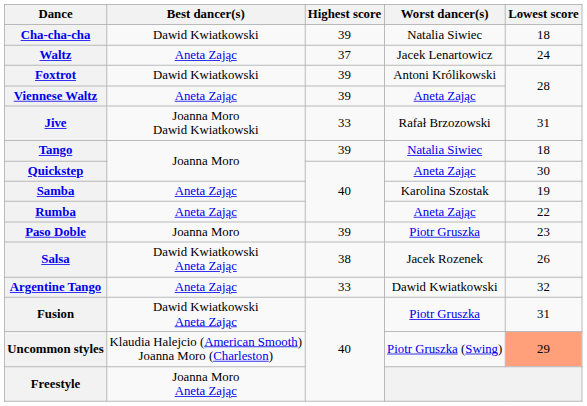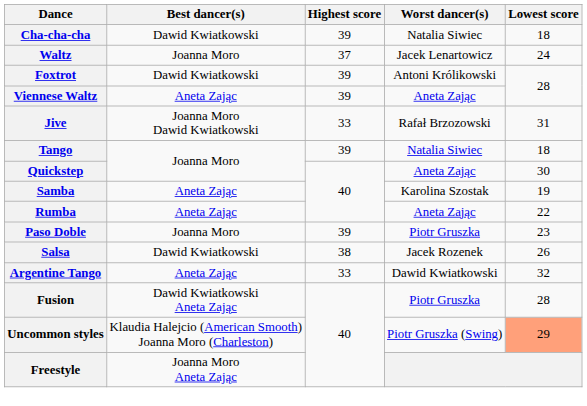Waltz | Best dancer(s): Aneta Zając -> Joanna Moro
Salsa | Best dancer(s): Dawid Kwiatkowski Aneta Zając -> Dawid Kwiatkowski
Fusion | Lowest score: 31 -> 28
